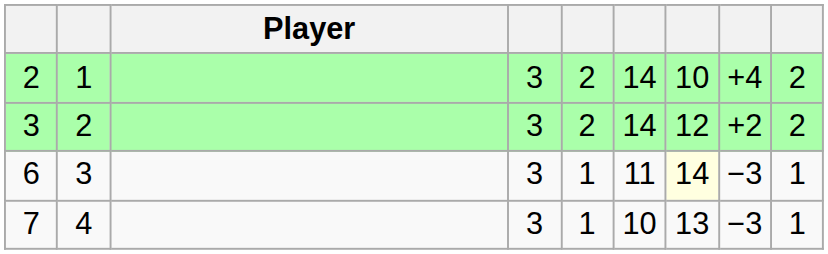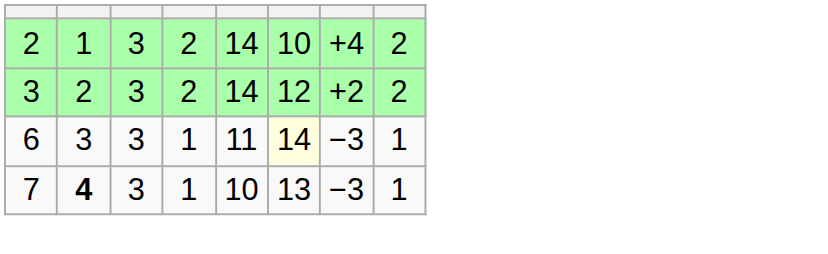- column: Player
7 | column 2: normal -> bold
